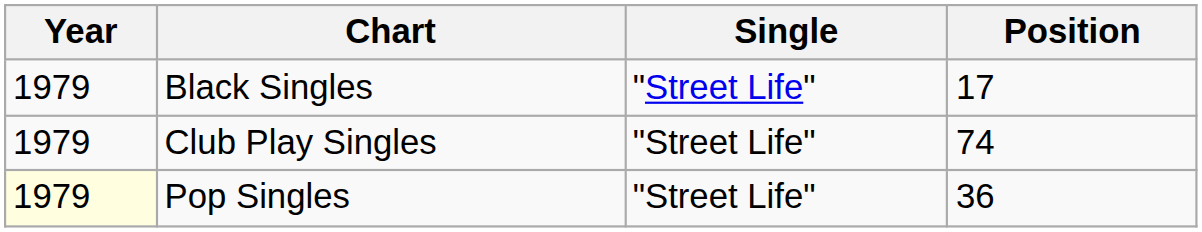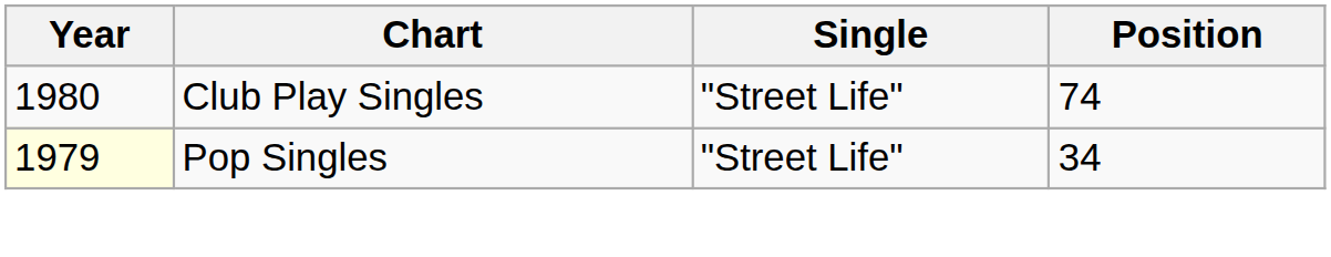- row: 1979 | Black Singles | "Street Life" | 17
Club Play Singles | Year: 1979 -> 1980
Pop Singles | Position: 36 -> 34
